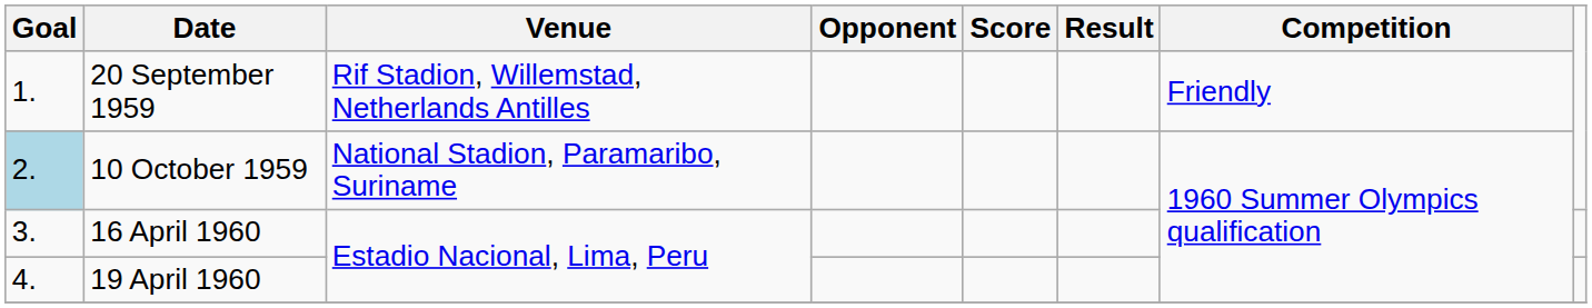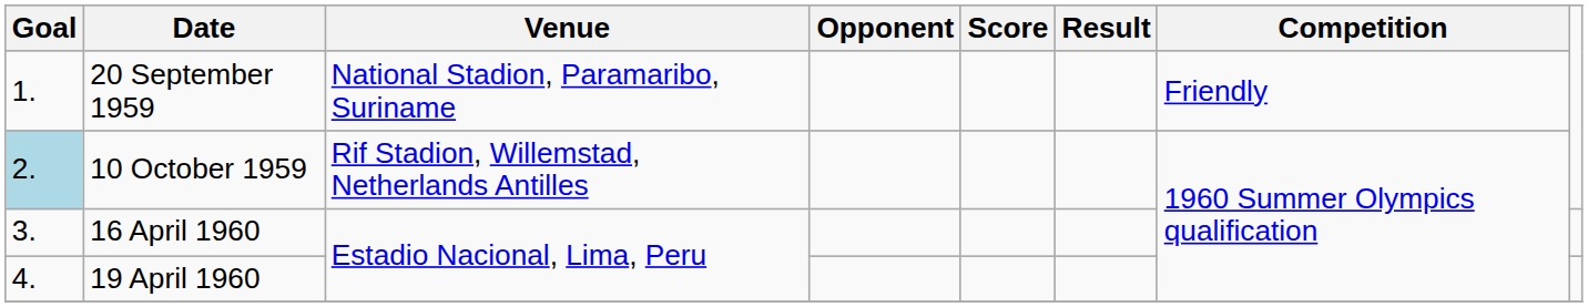20 September 1959 | Venue: Rif Stadion, Willemstad, Netherlands Antilles -> National Stadion, Paramaribo, Suriname
10 October 1959 | Venue: National Stadion, Paramaribo, Suriname -> Rif Stadion, Willemstad, Netherlands Antilles
